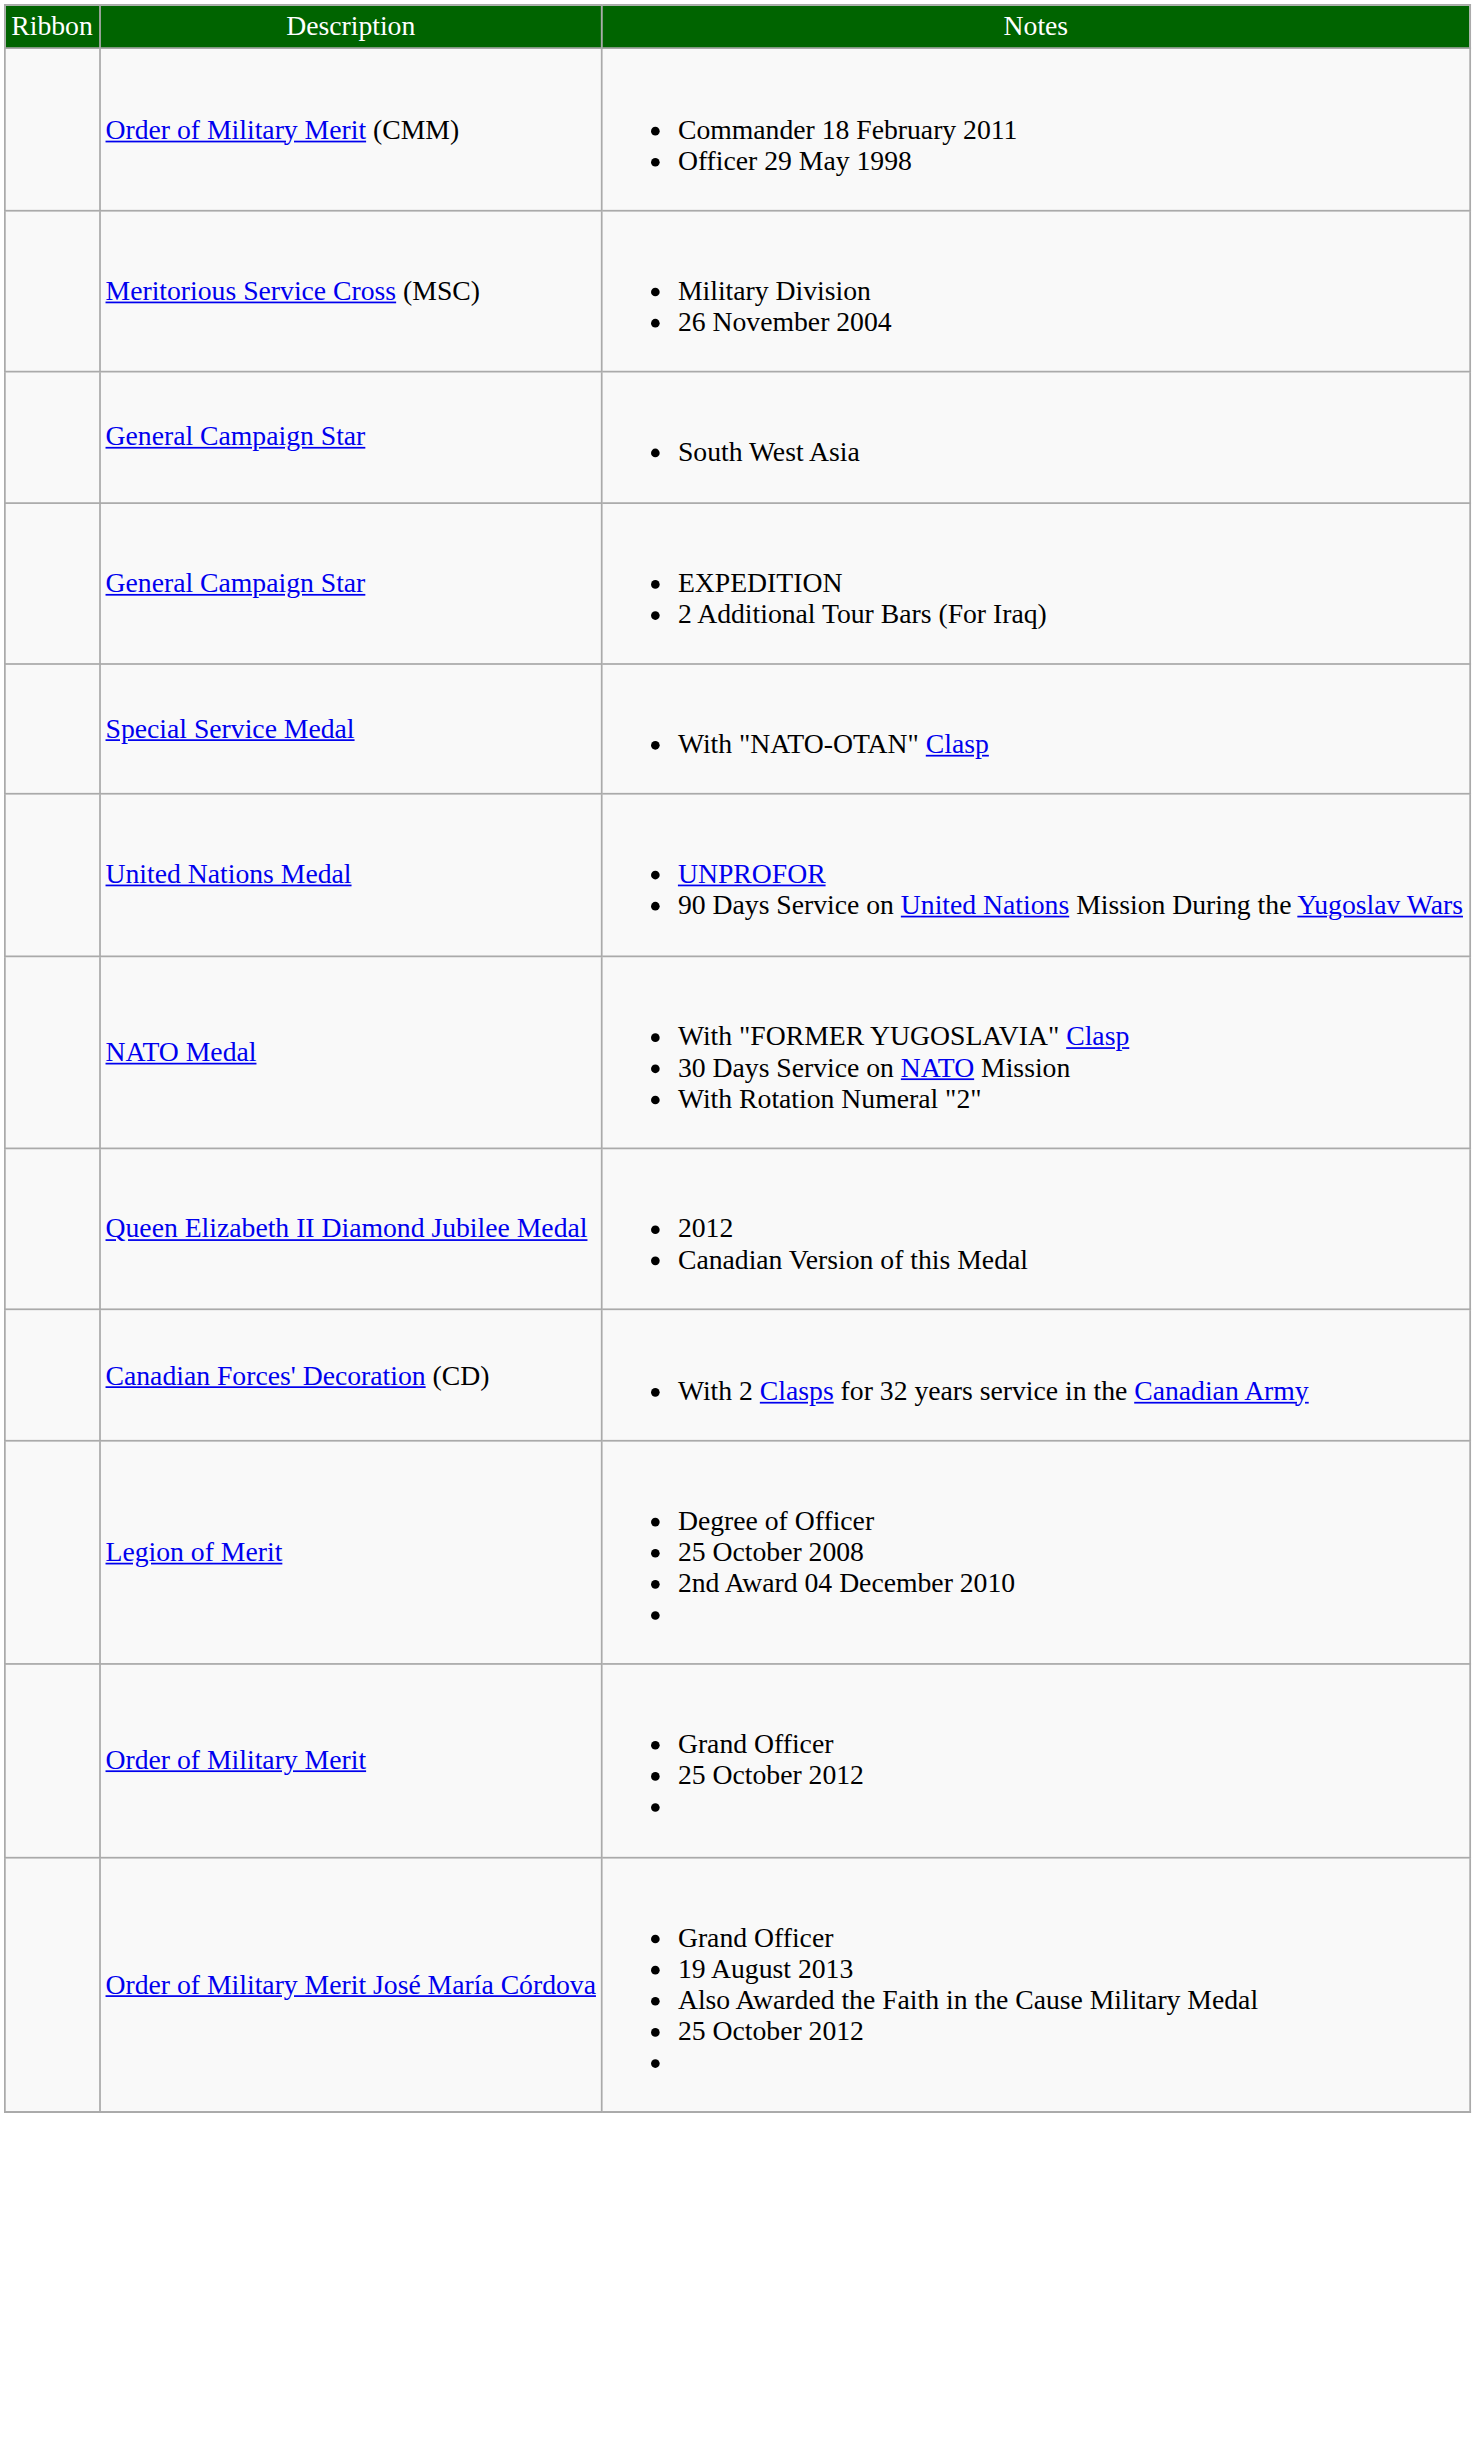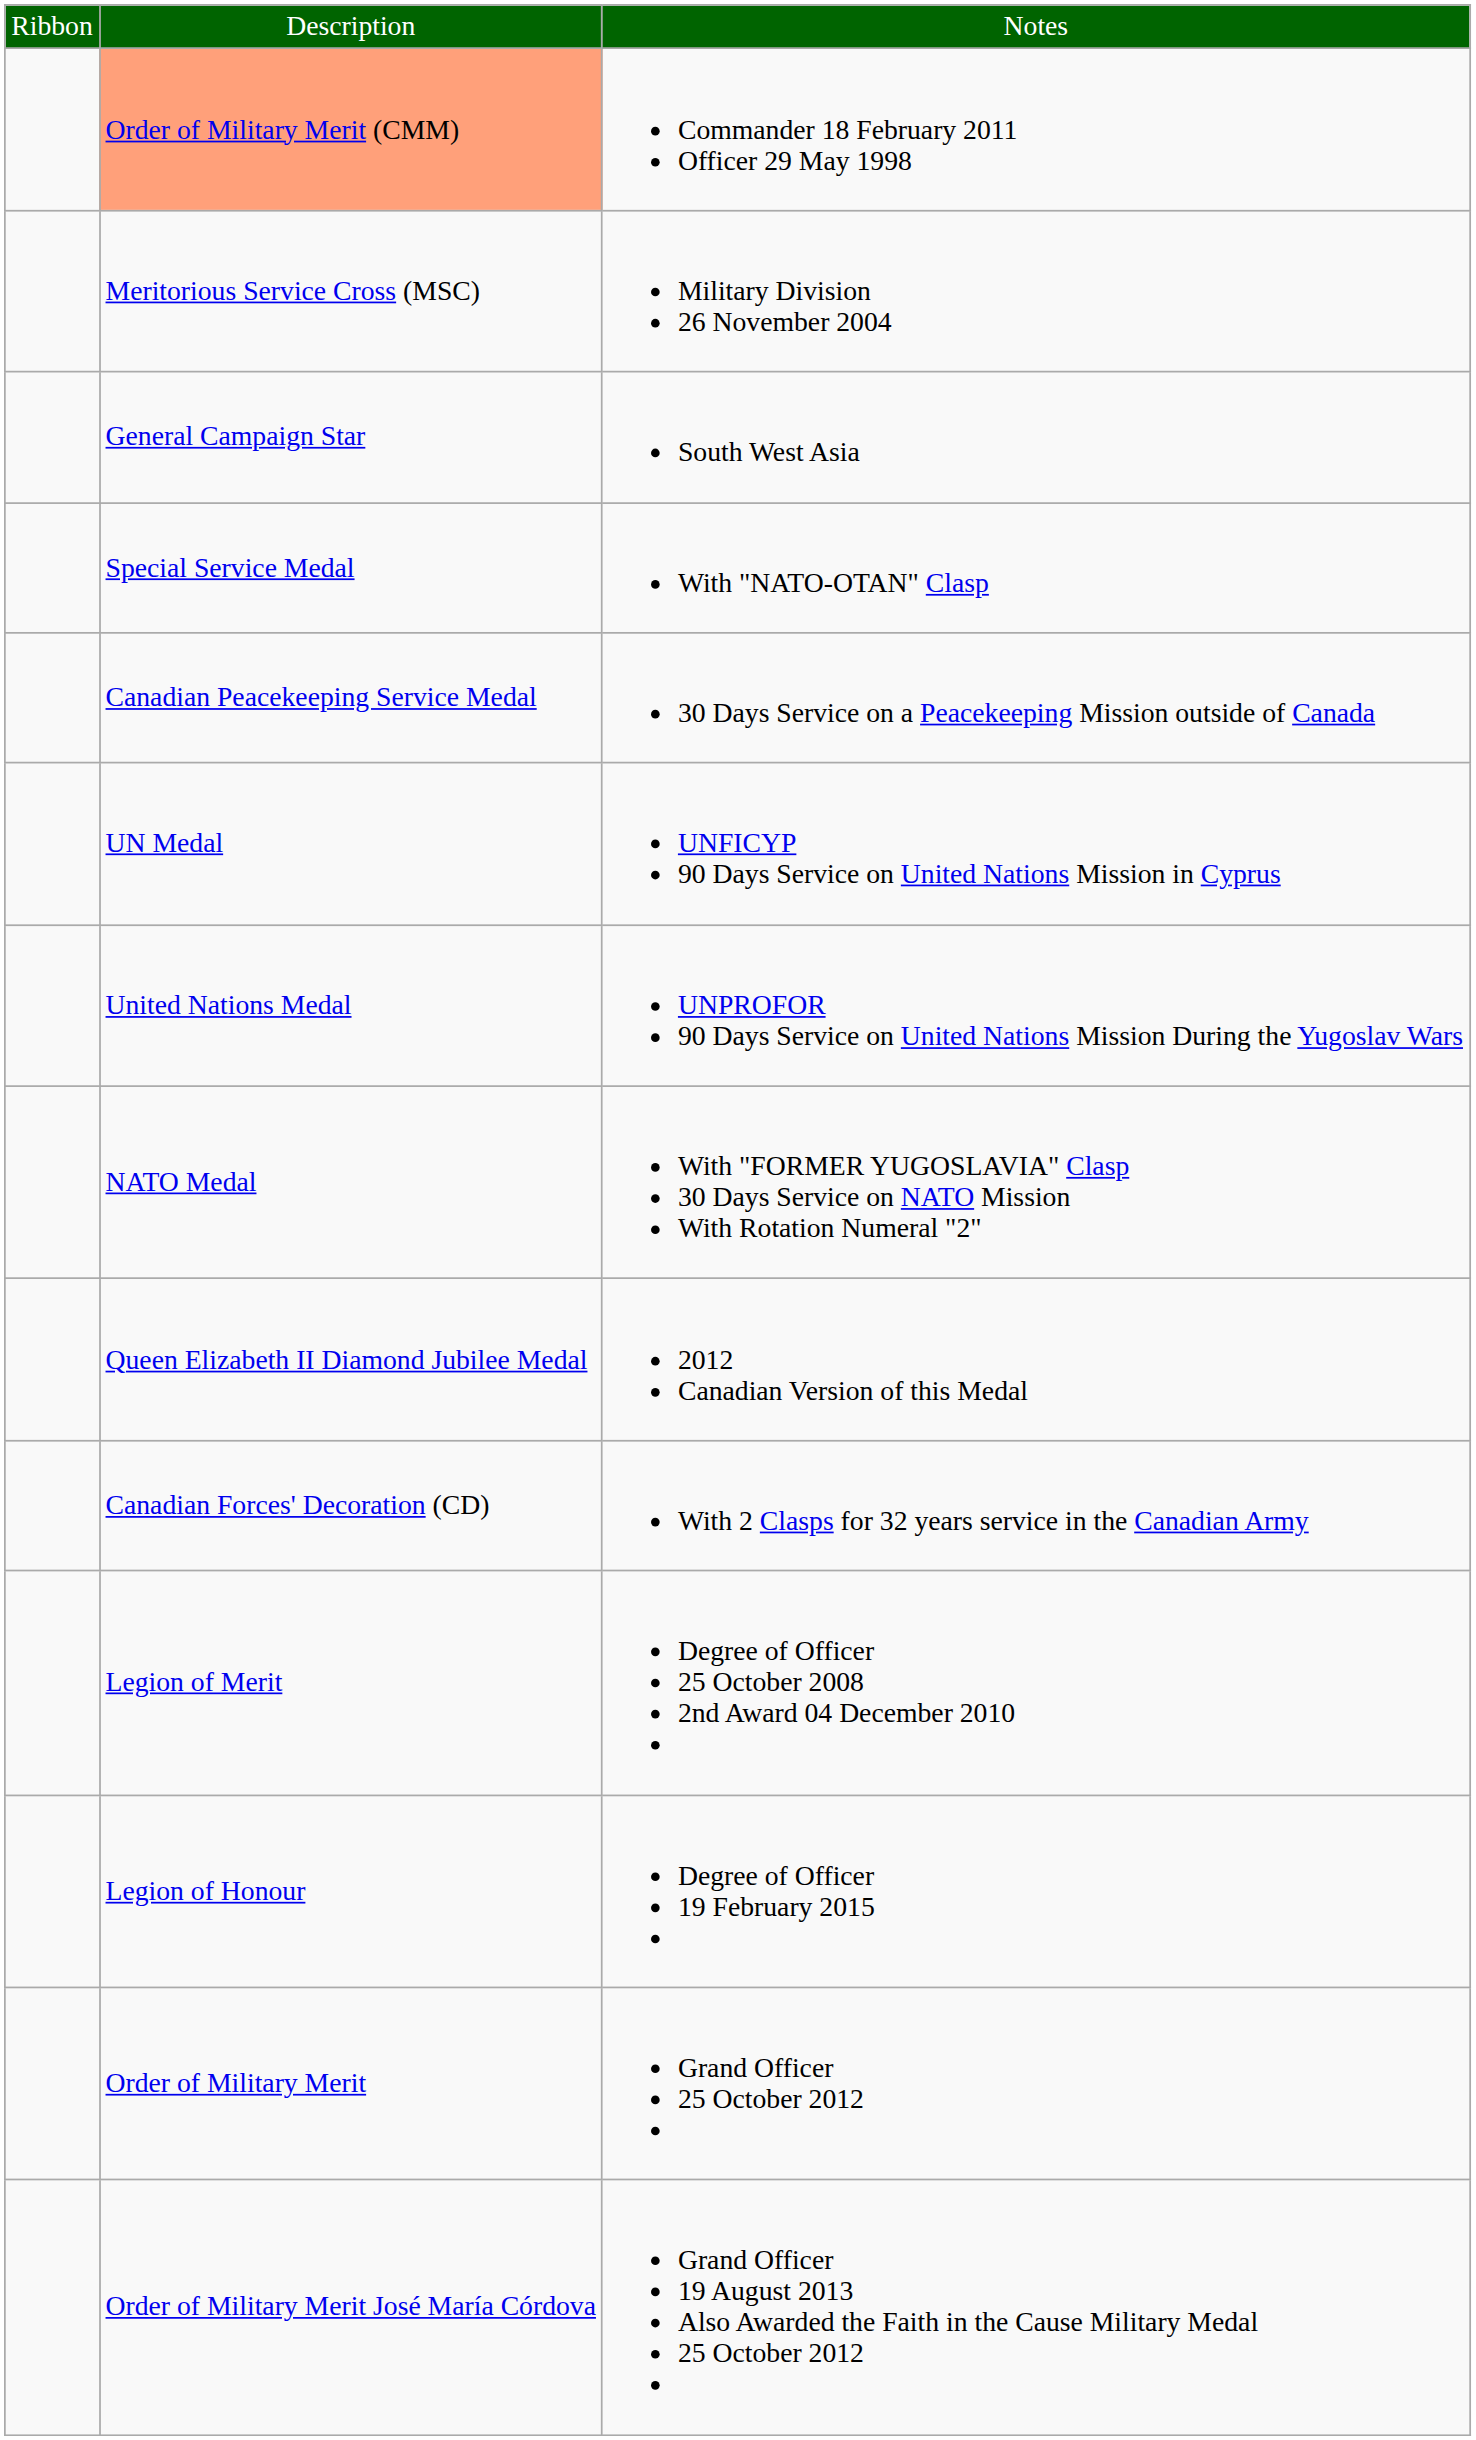Commander 18 February 2011 Officer 29 May 1998 | column 2: no background -> lightsalmon background
- row: General Campaign Star | EXPEDITION 2 Additional Tour Bars (For Iraq)
+ row: Canadian Peacekeeping Service Medal | 30 Days Service on a Peacekeeping Mission outside of Canada
+ row: UN Medal | UNFICYP 90 Days Service on United Nations Mission in Cyprus
+ row: Legion of Honour | Degree of Officer 19 February 2015
